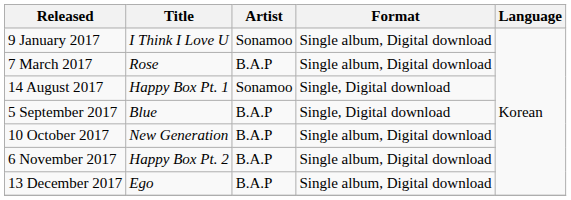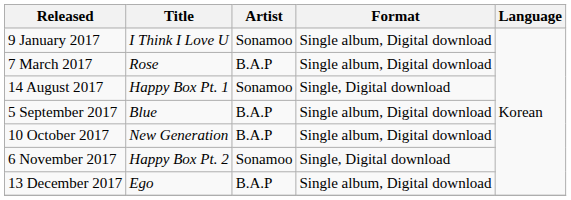5 September 2017 | Format: Single, Digital download -> Single album, Digital download
6 November 2017 | Artist: B.A.P -> Sonamoo
6 November 2017 | Format: Single album, Digital download -> Single, Digital download
